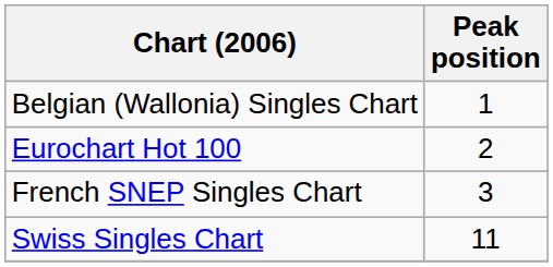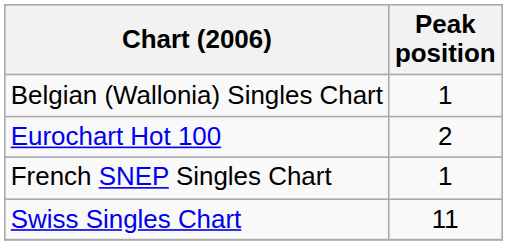French SNEP Singles Chart | Peak position: 3 -> 1
